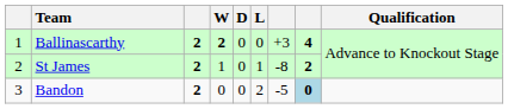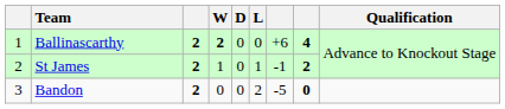Ballinascarthy | column 7: +3 -> +6
St James | column 7: -8 -> -1
Bandon | column 8: lightblue background -> no background
